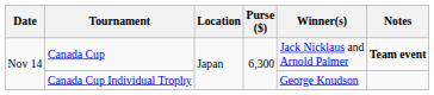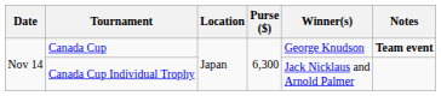Canada Cup | Winner(s): Jack Nicklaus and Arnold Palmer -> George Knudson
Canada Cup Individual Trophy | Winner(s): George Knudson -> Jack Nicklaus and Arnold Palmer
